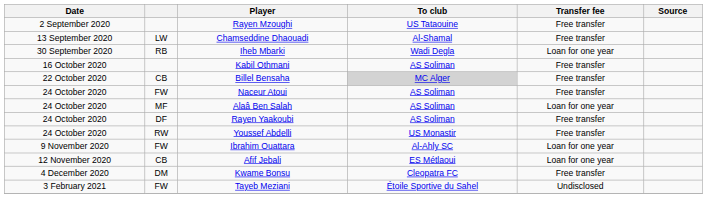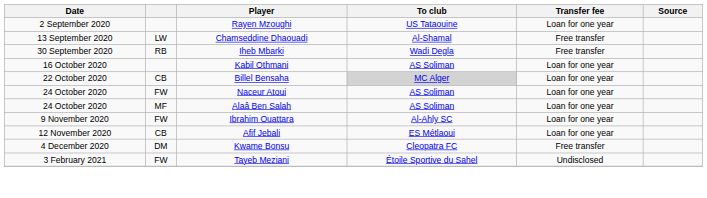Rayen Mzoughi | Transfer fee: Free transfer -> Loan for one year
Iheb Mbarki | Transfer fee: Loan for one year -> Free transfer
Kabil Othmani | Transfer fee: Free transfer -> Loan for one year
Billel Bensaha | Transfer fee: Free transfer -> Loan for one year
Naceur Atoui | Transfer fee: Free transfer -> Loan for one year
- row: 24 October 2020 | DF | Rayen Yaakoubi | AS Soliman | Free transfer
- row: 24 October 2020 | RW | Youssef Abdelli | US Monastir | Free transfer
